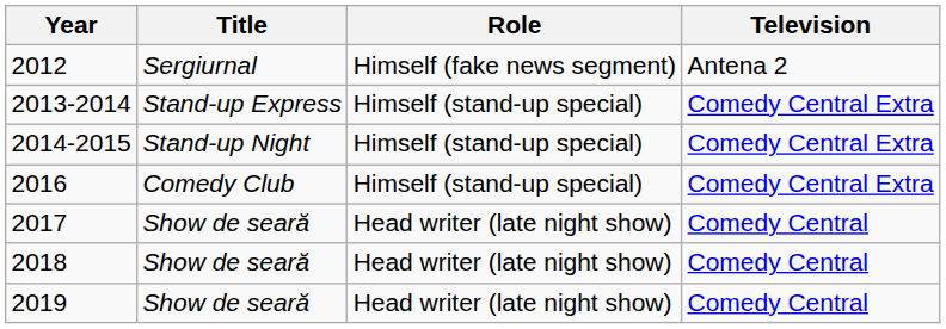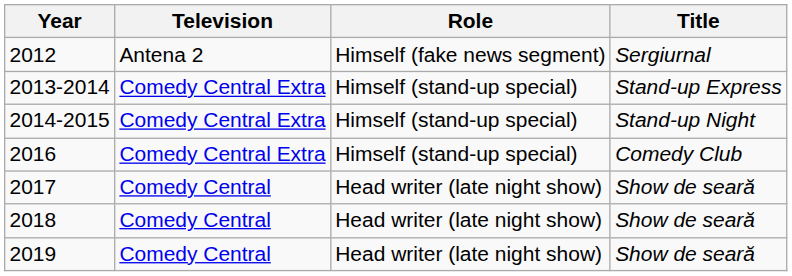columns swapped: Title <-> Television
